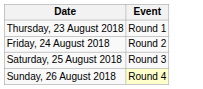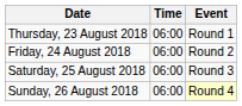+ column: Time | 06:00 | 06:00 | 06:00 | 06:00
